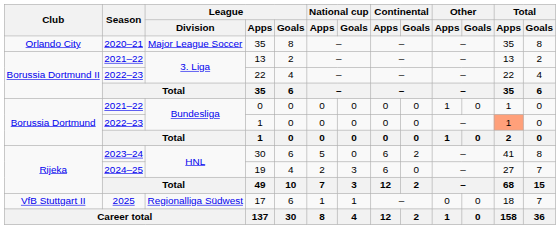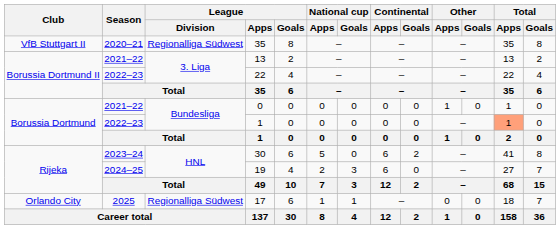2020–21 / 35 | Club: Orlando City -> VfB Stuttgart II
2020–21 / 35 | League / Division: Major League Soccer -> Regionalliga Südwest
17 | Club: VfB Stuttgart II -> Orlando City
